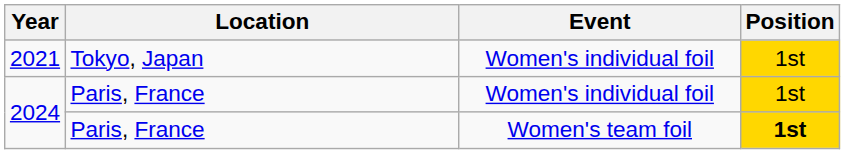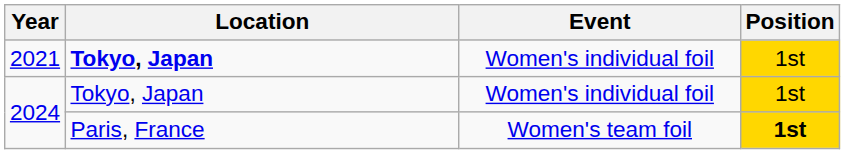2021 | Location: normal -> bold
2024 / Women's individual foil | Location: Paris, France -> Tokyo, Japan
